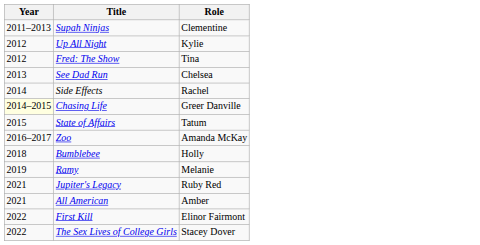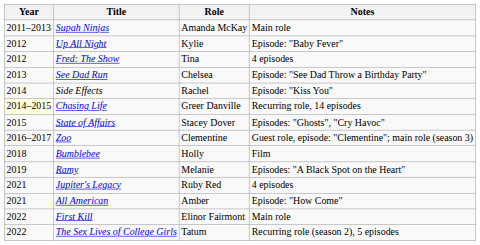+ column: Notes | Main role | Episode: "Baby Fever" | 4 episodes | Episode: "See Dad Throw a Birthday Party" | Episode: "Kiss You" | Recurring role, 14 episodes | Episodes: "Ghosts", "Cry Havoc" | Guest role, episode: "Clementine"; main role (season 3) | Film | Episodes: "A Black Spot on the Heart" | 4 episodes | Episode: "How Come" | Main role | Recurring role (season 2), 5 episodes
Supah Ninjas | Role: Clementine -> Amanda McKay
State of Affairs | Role: Tatum -> Stacey Dover
Zoo | Role: Amanda McKay -> Clementine
The Sex Lives of College Girls | Role: Stacey Dover -> Tatum
